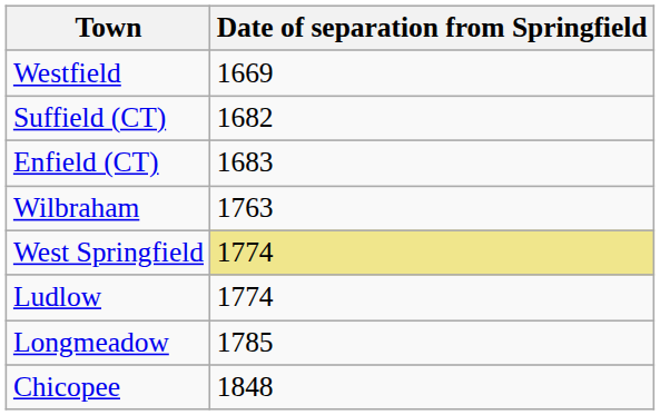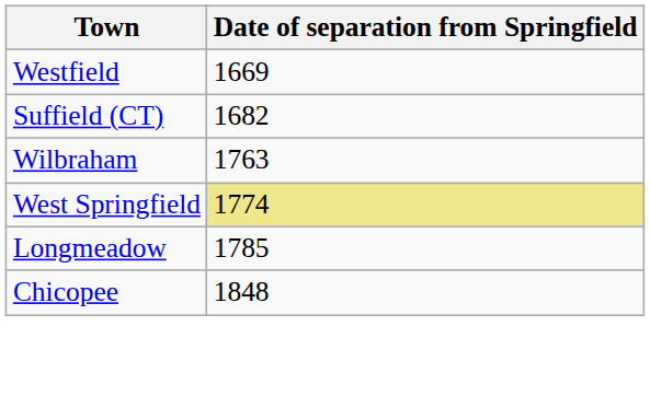- row: Enfield (CT) | 1683
- row: Ludlow | 1774
